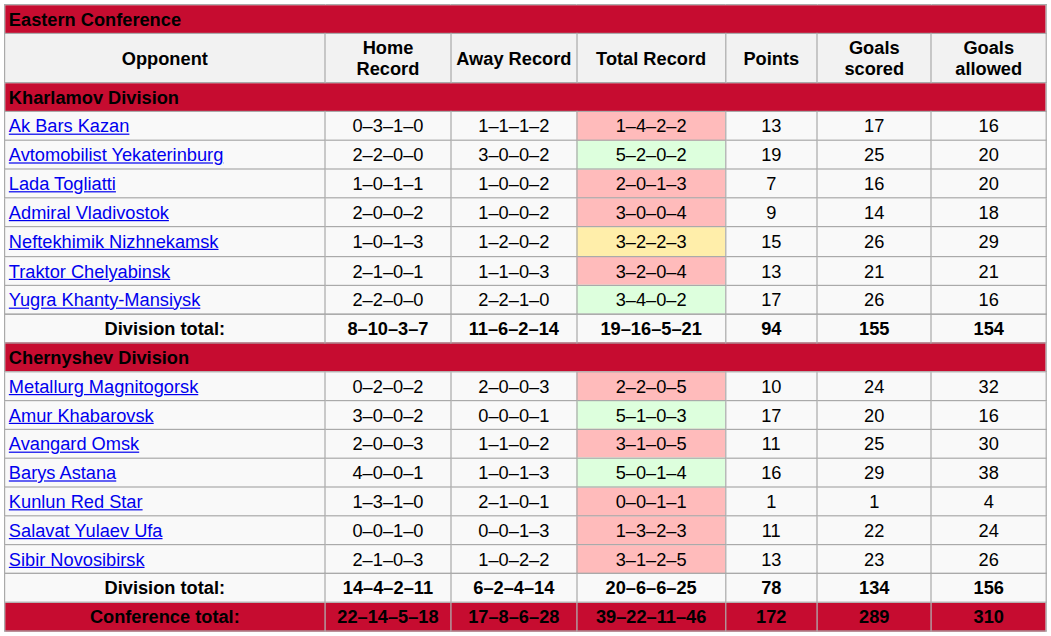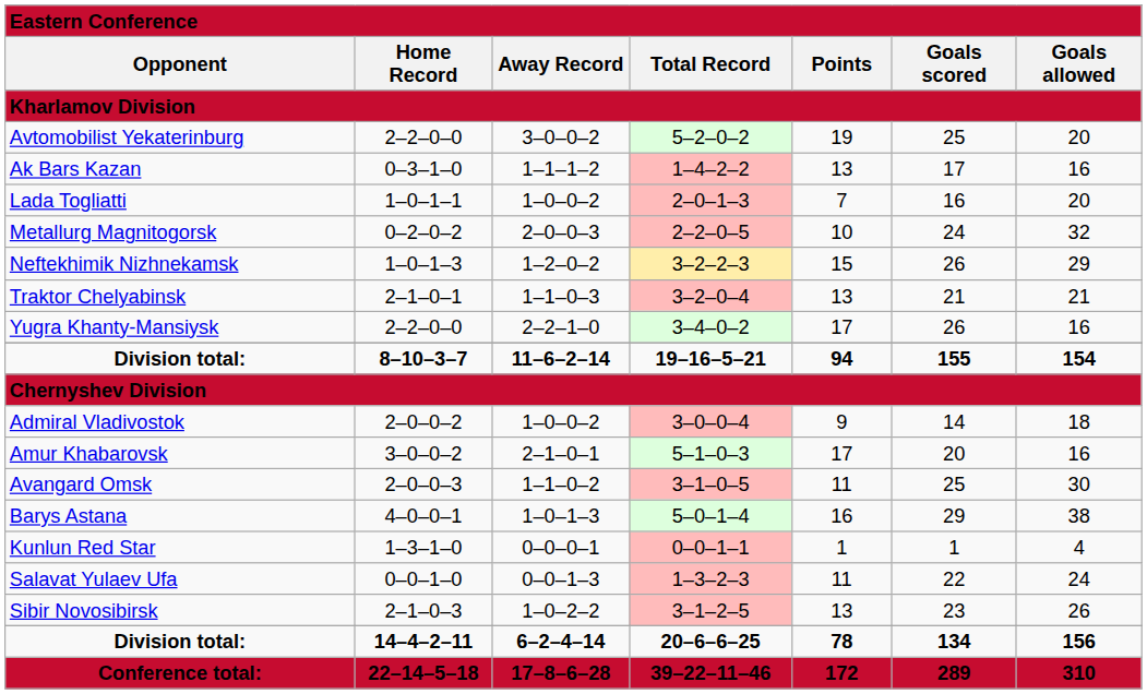rows swapped: Ak Bars Kazan <-> Avtomobilist Yekaterinburg
rows swapped: Metallurg Magnitogorsk <-> Admiral Vladivostok
Amur Khabarovsk | column 3: 0–0–0–1 -> 2–1–0–1
Kunlun Red Star | column 3: 2–1–0–1 -> 0–0–0–1
